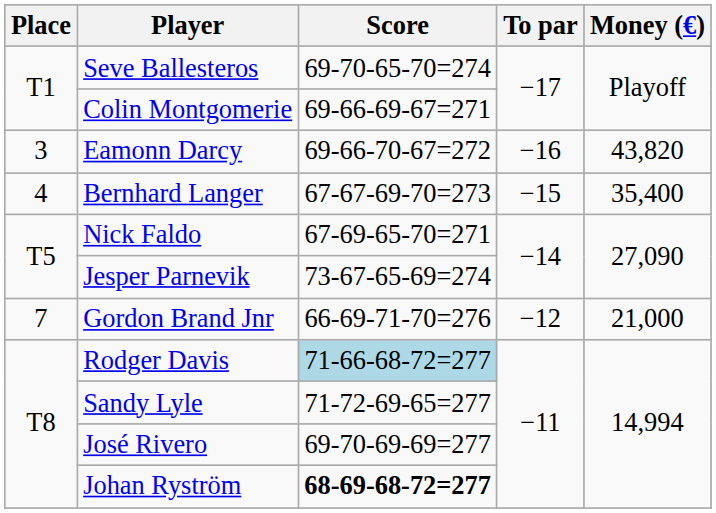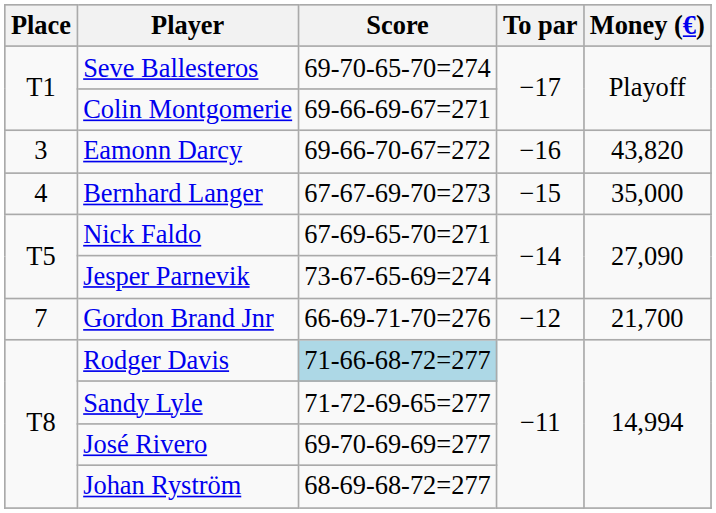Bernhard Langer | Money (€): 35,400 -> 35,000
Gordon Brand Jnr | Money (€): 21,000 -> 21,700
Johan Ryström | Score: bold -> normal
